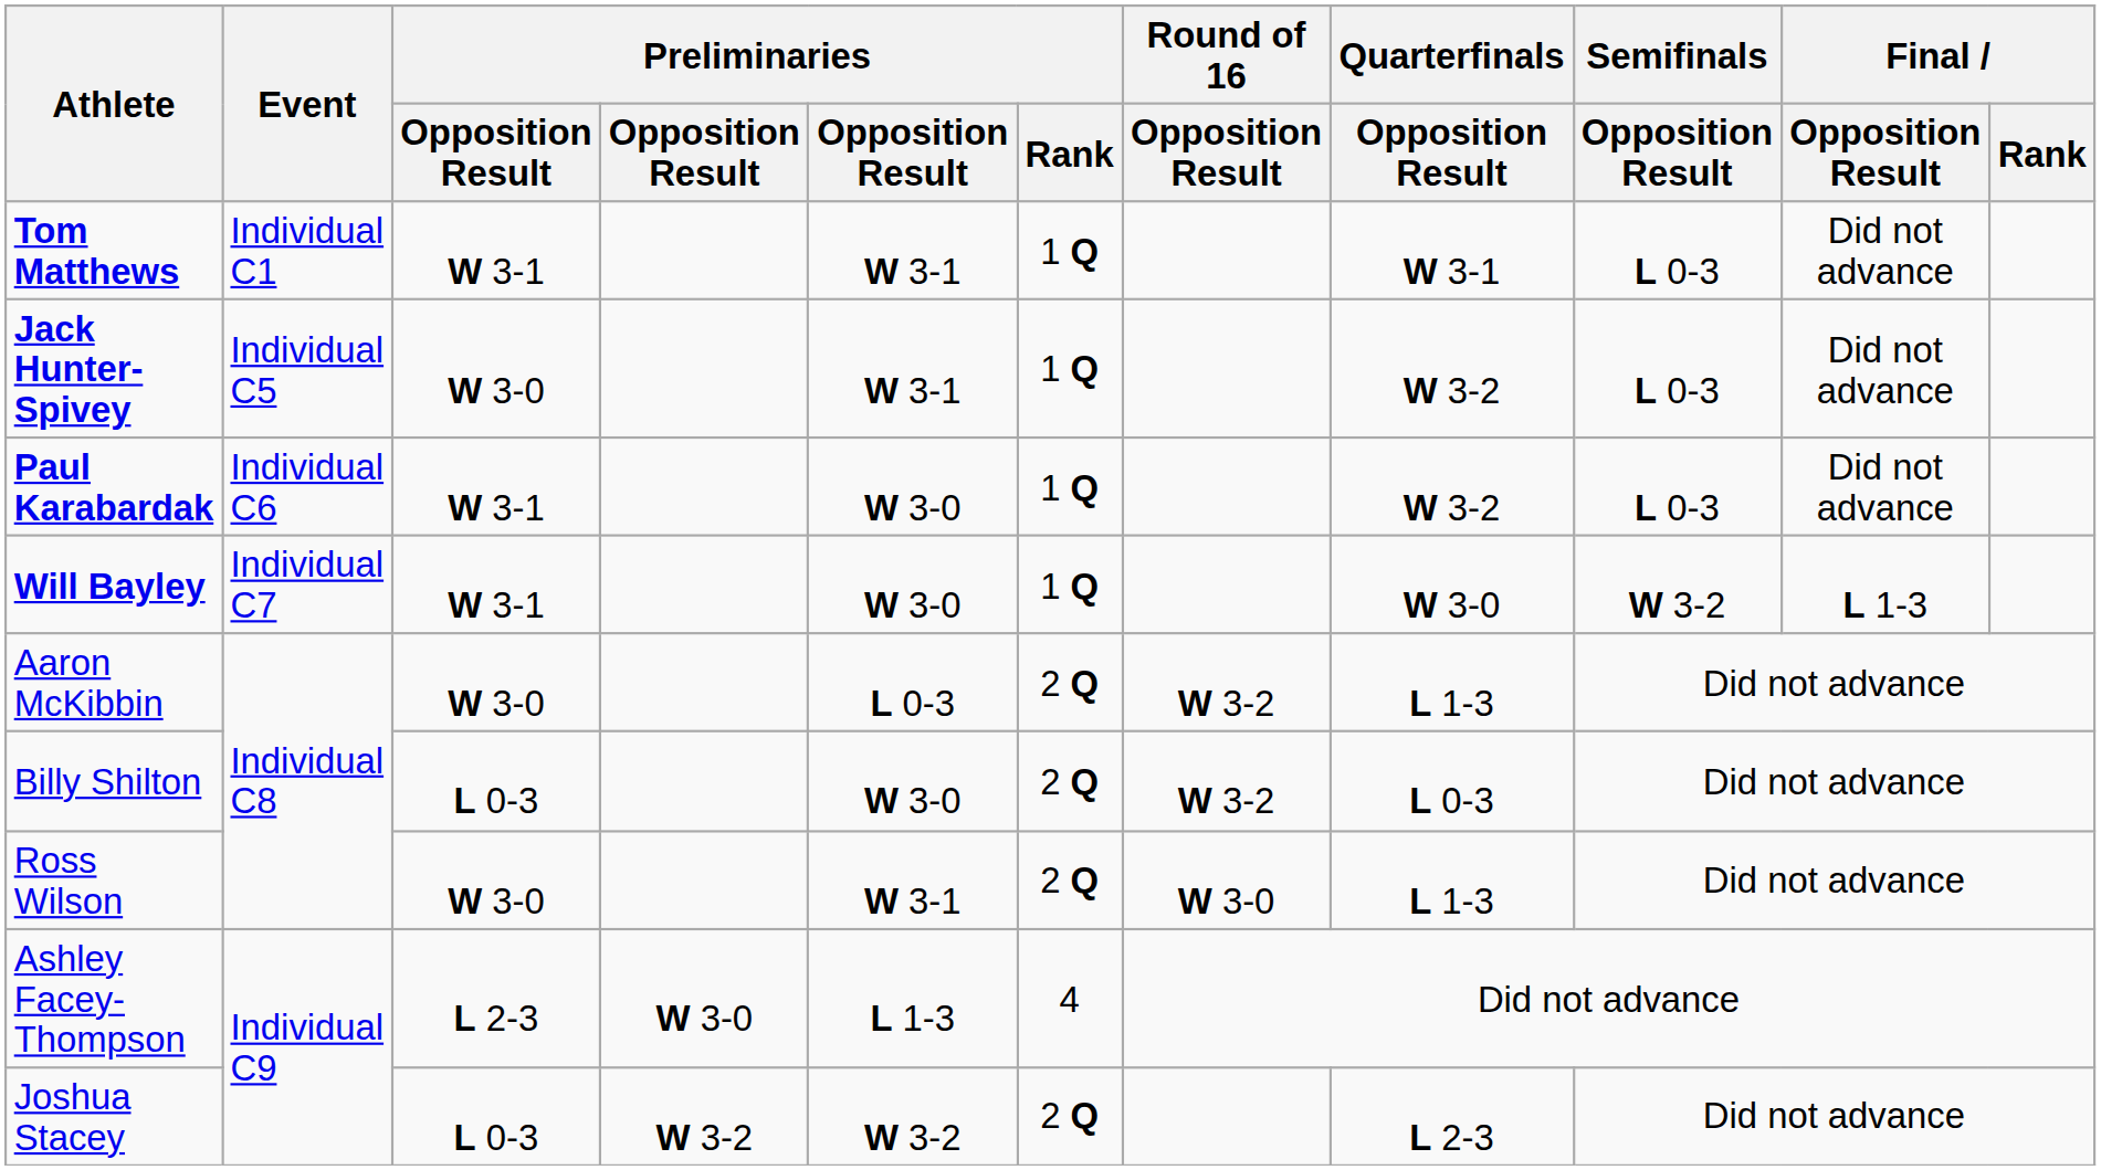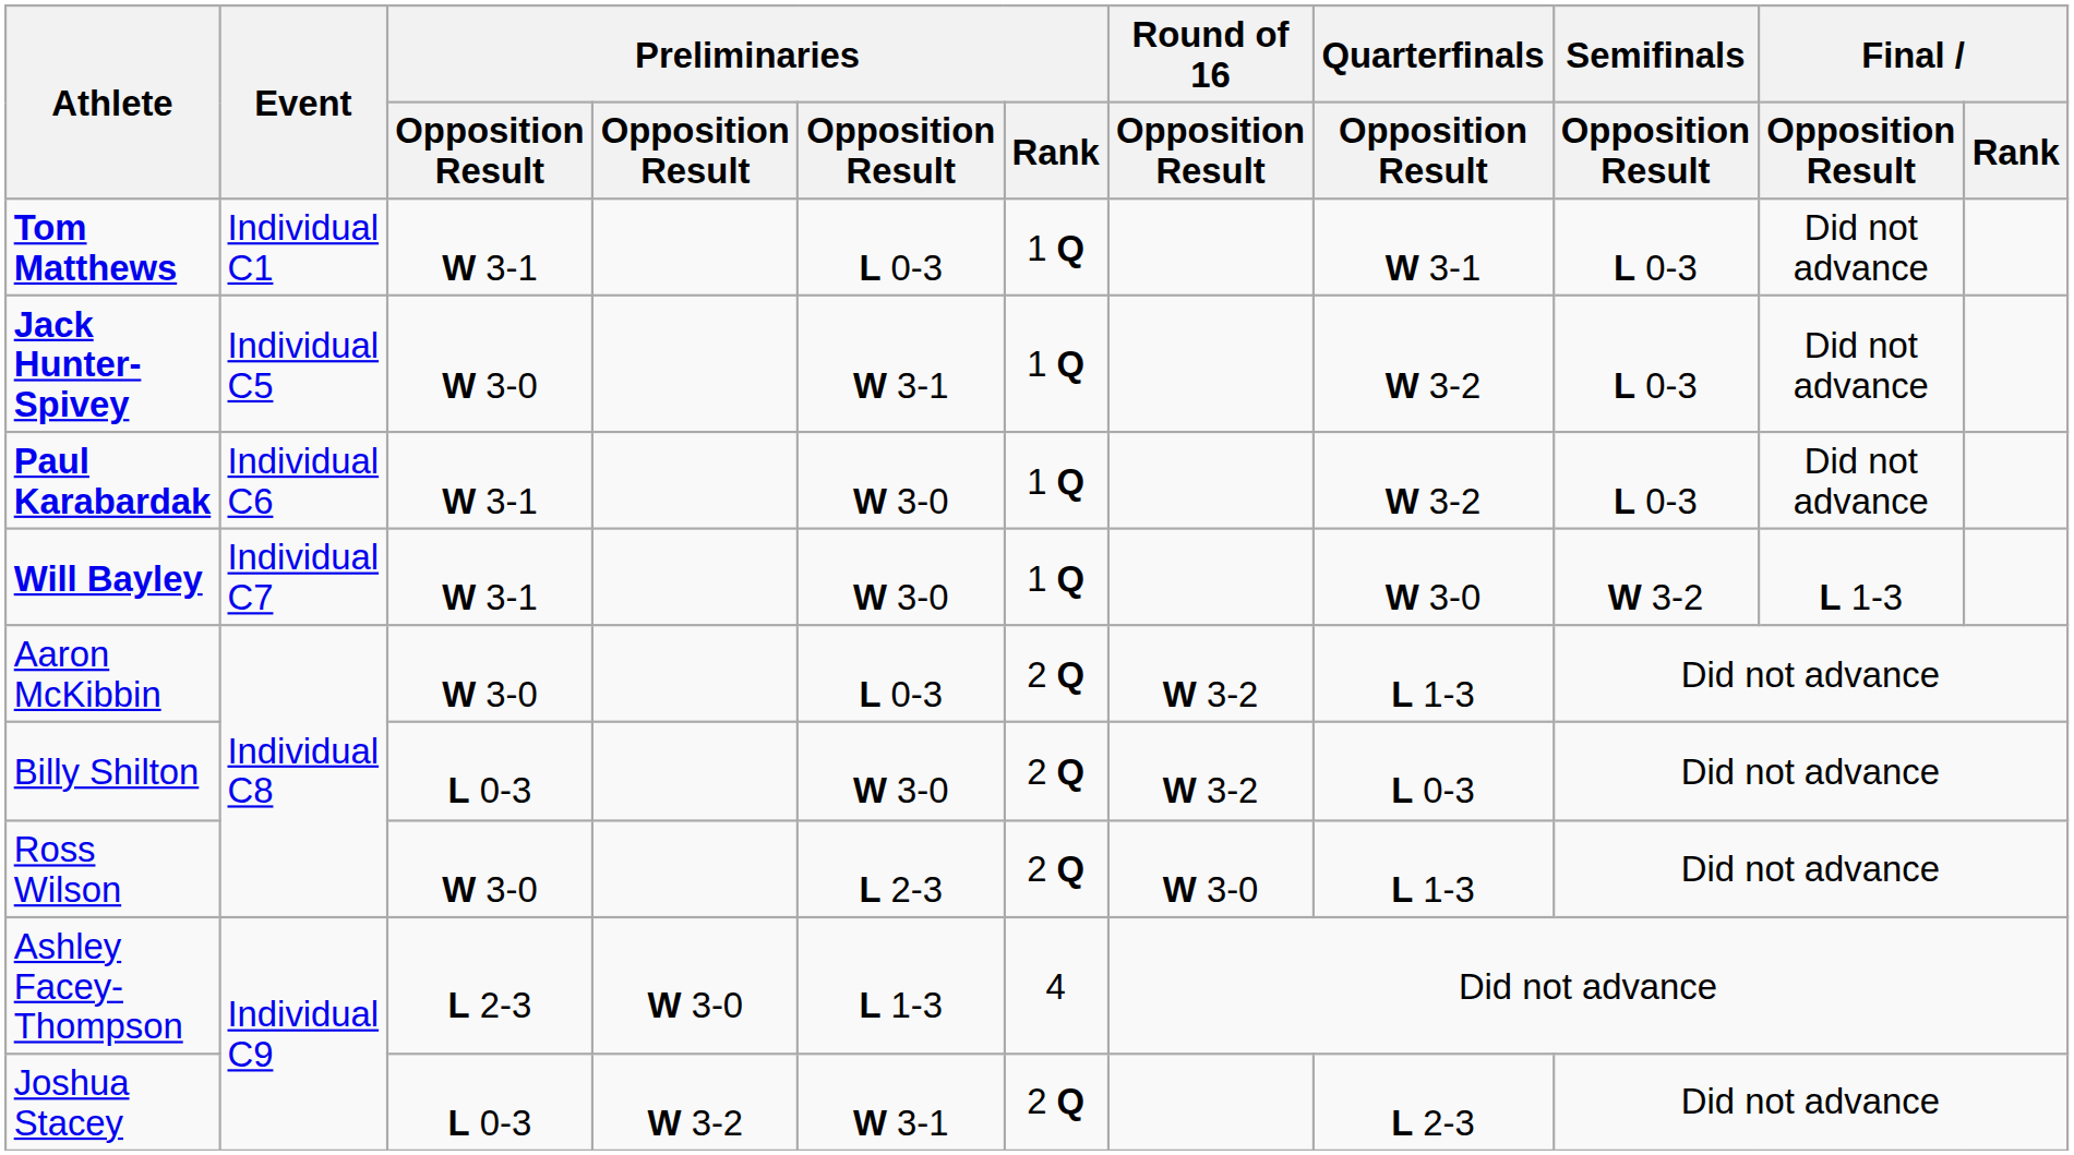Tom Matthews | column 5: W 3-1 -> L 0-3
Ross Wilson | column 5: W 3-1 -> L 2-3
Joshua Stacey | column 5: W 3-2 -> W 3-1
